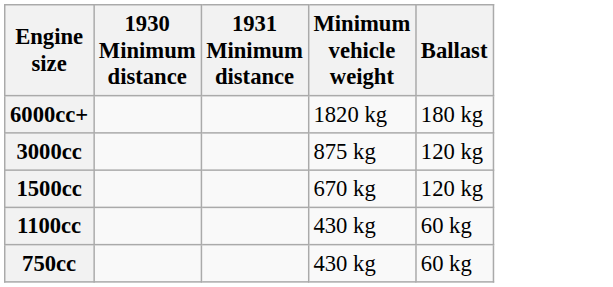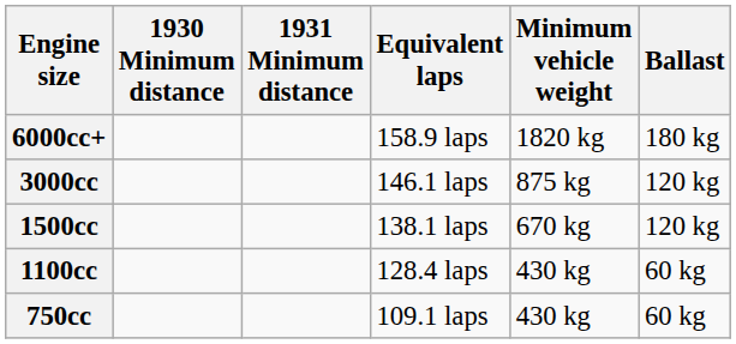+ column: Equivalent laps | 158.9 laps | 146.1 laps | 138.1 laps | 128.4 laps | 109.1 laps
